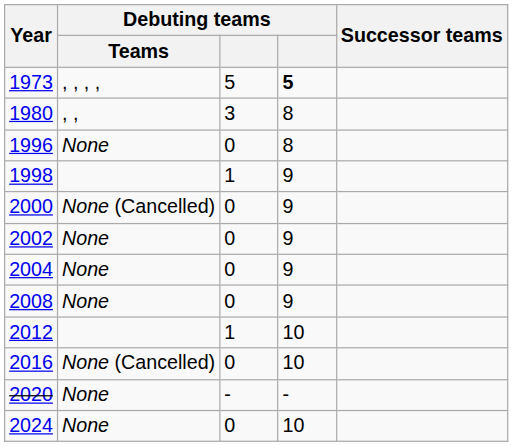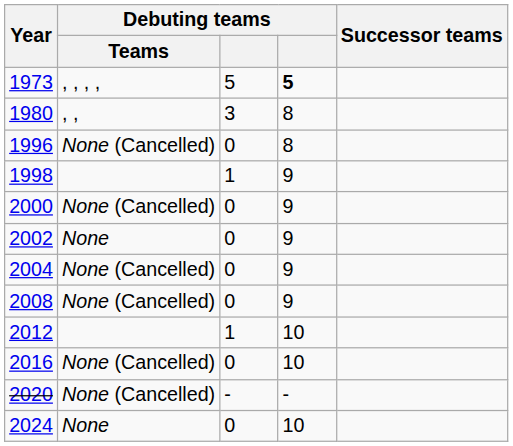1996 | Debuting teams / Teams: None -> None (Cancelled)
2004 | Debuting teams / Teams: None -> None (Cancelled)
2008 | Debuting teams / Teams: None -> None (Cancelled)
2020 | Debuting teams / Teams: None -> None (Cancelled)
